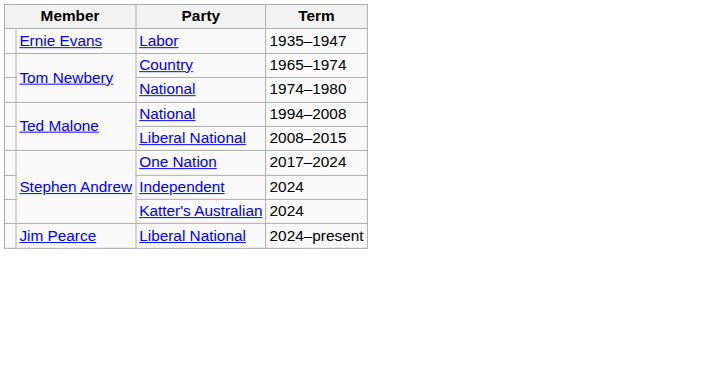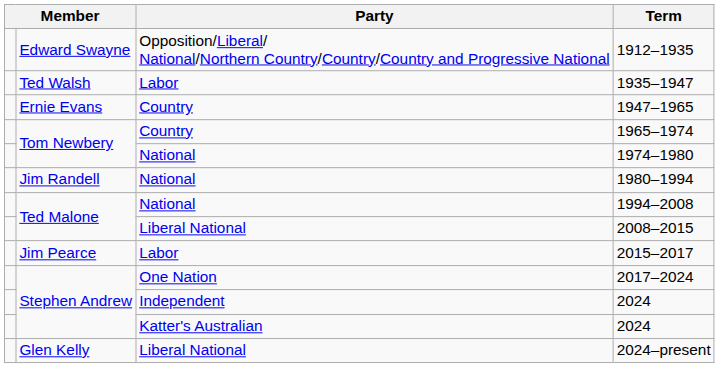+ row: Edward Swayne | Opposition/Liberal/ National/Northern Country/Country/Country and Progressive National | 1912–1935
1935–1947 | column 2: Ernie Evans -> Ted Walsh
+ row: Ernie Evans | Country | 1947–1965
+ row: Jim Randell | National | 1980–1994
+ row: Jim Pearce | Labor | 2015–2017
2024–present | column 2: Jim Pearce -> Glen Kelly
